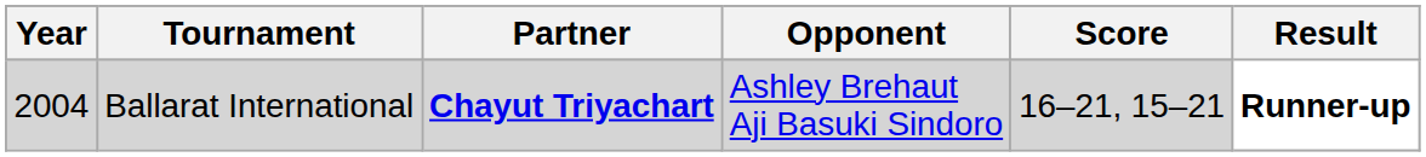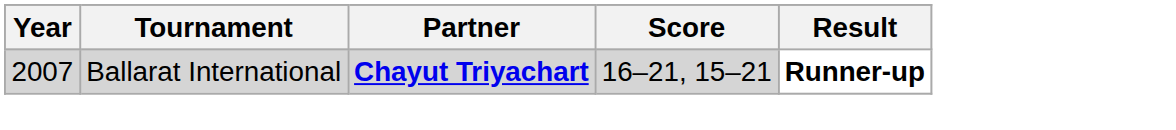- column: Opponent | Ashley Brehaut Aji Basuki Sindoro
Ballarat International | Year: 2004 -> 2007
